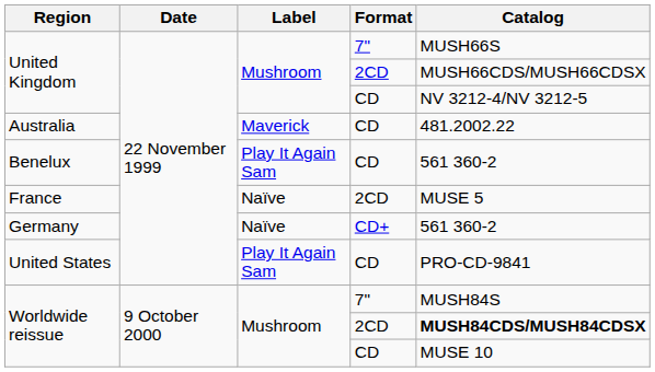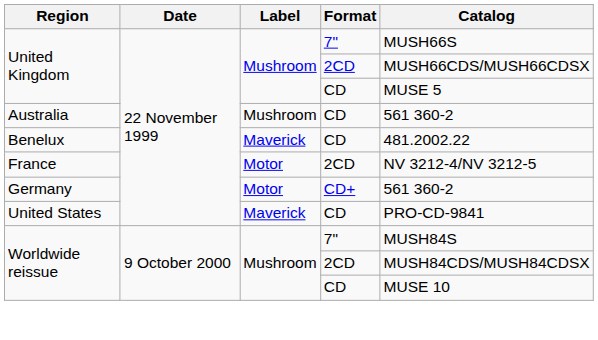United Kingdom / CD | Catalog: NV 3212-4/NV 3212-5 -> MUSE 5
Australia | Label: Maverick -> Mushroom
Australia | Catalog: 481.2002.22 -> 561 360-2
Benelux | Label: Play It Again Sam -> Maverick
Benelux | Catalog: 561 360-2 -> 481.2002.22
France | Label: Naïve -> Motor
France | Catalog: MUSE 5 -> NV 3212-4/NV 3212-5
Germany | Label: Naïve -> Motor
United States | Label: Play It Again Sam -> Maverick
Worldwide reissue / 2CD | Catalog: bold -> normal
